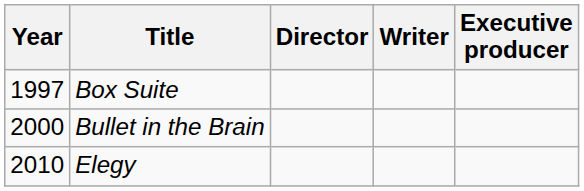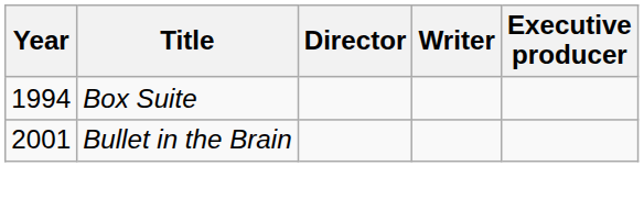Box Suite | Year: 1997 -> 1994
Bullet in the Brain | Year: 2000 -> 2001
- row: 2010 | Elegy
